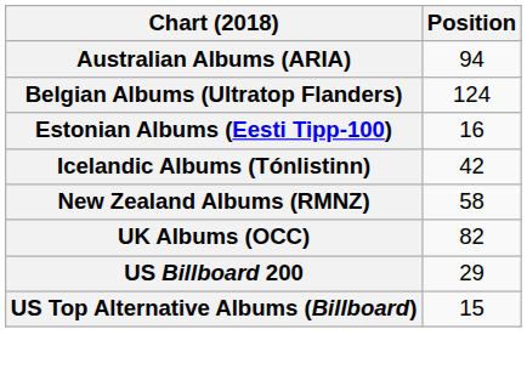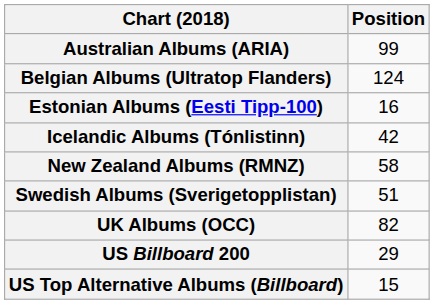Australian Albums (ARIA) | Position: 94 -> 99
+ row: Swedish Albums (Sverigetopplistan) | 51
